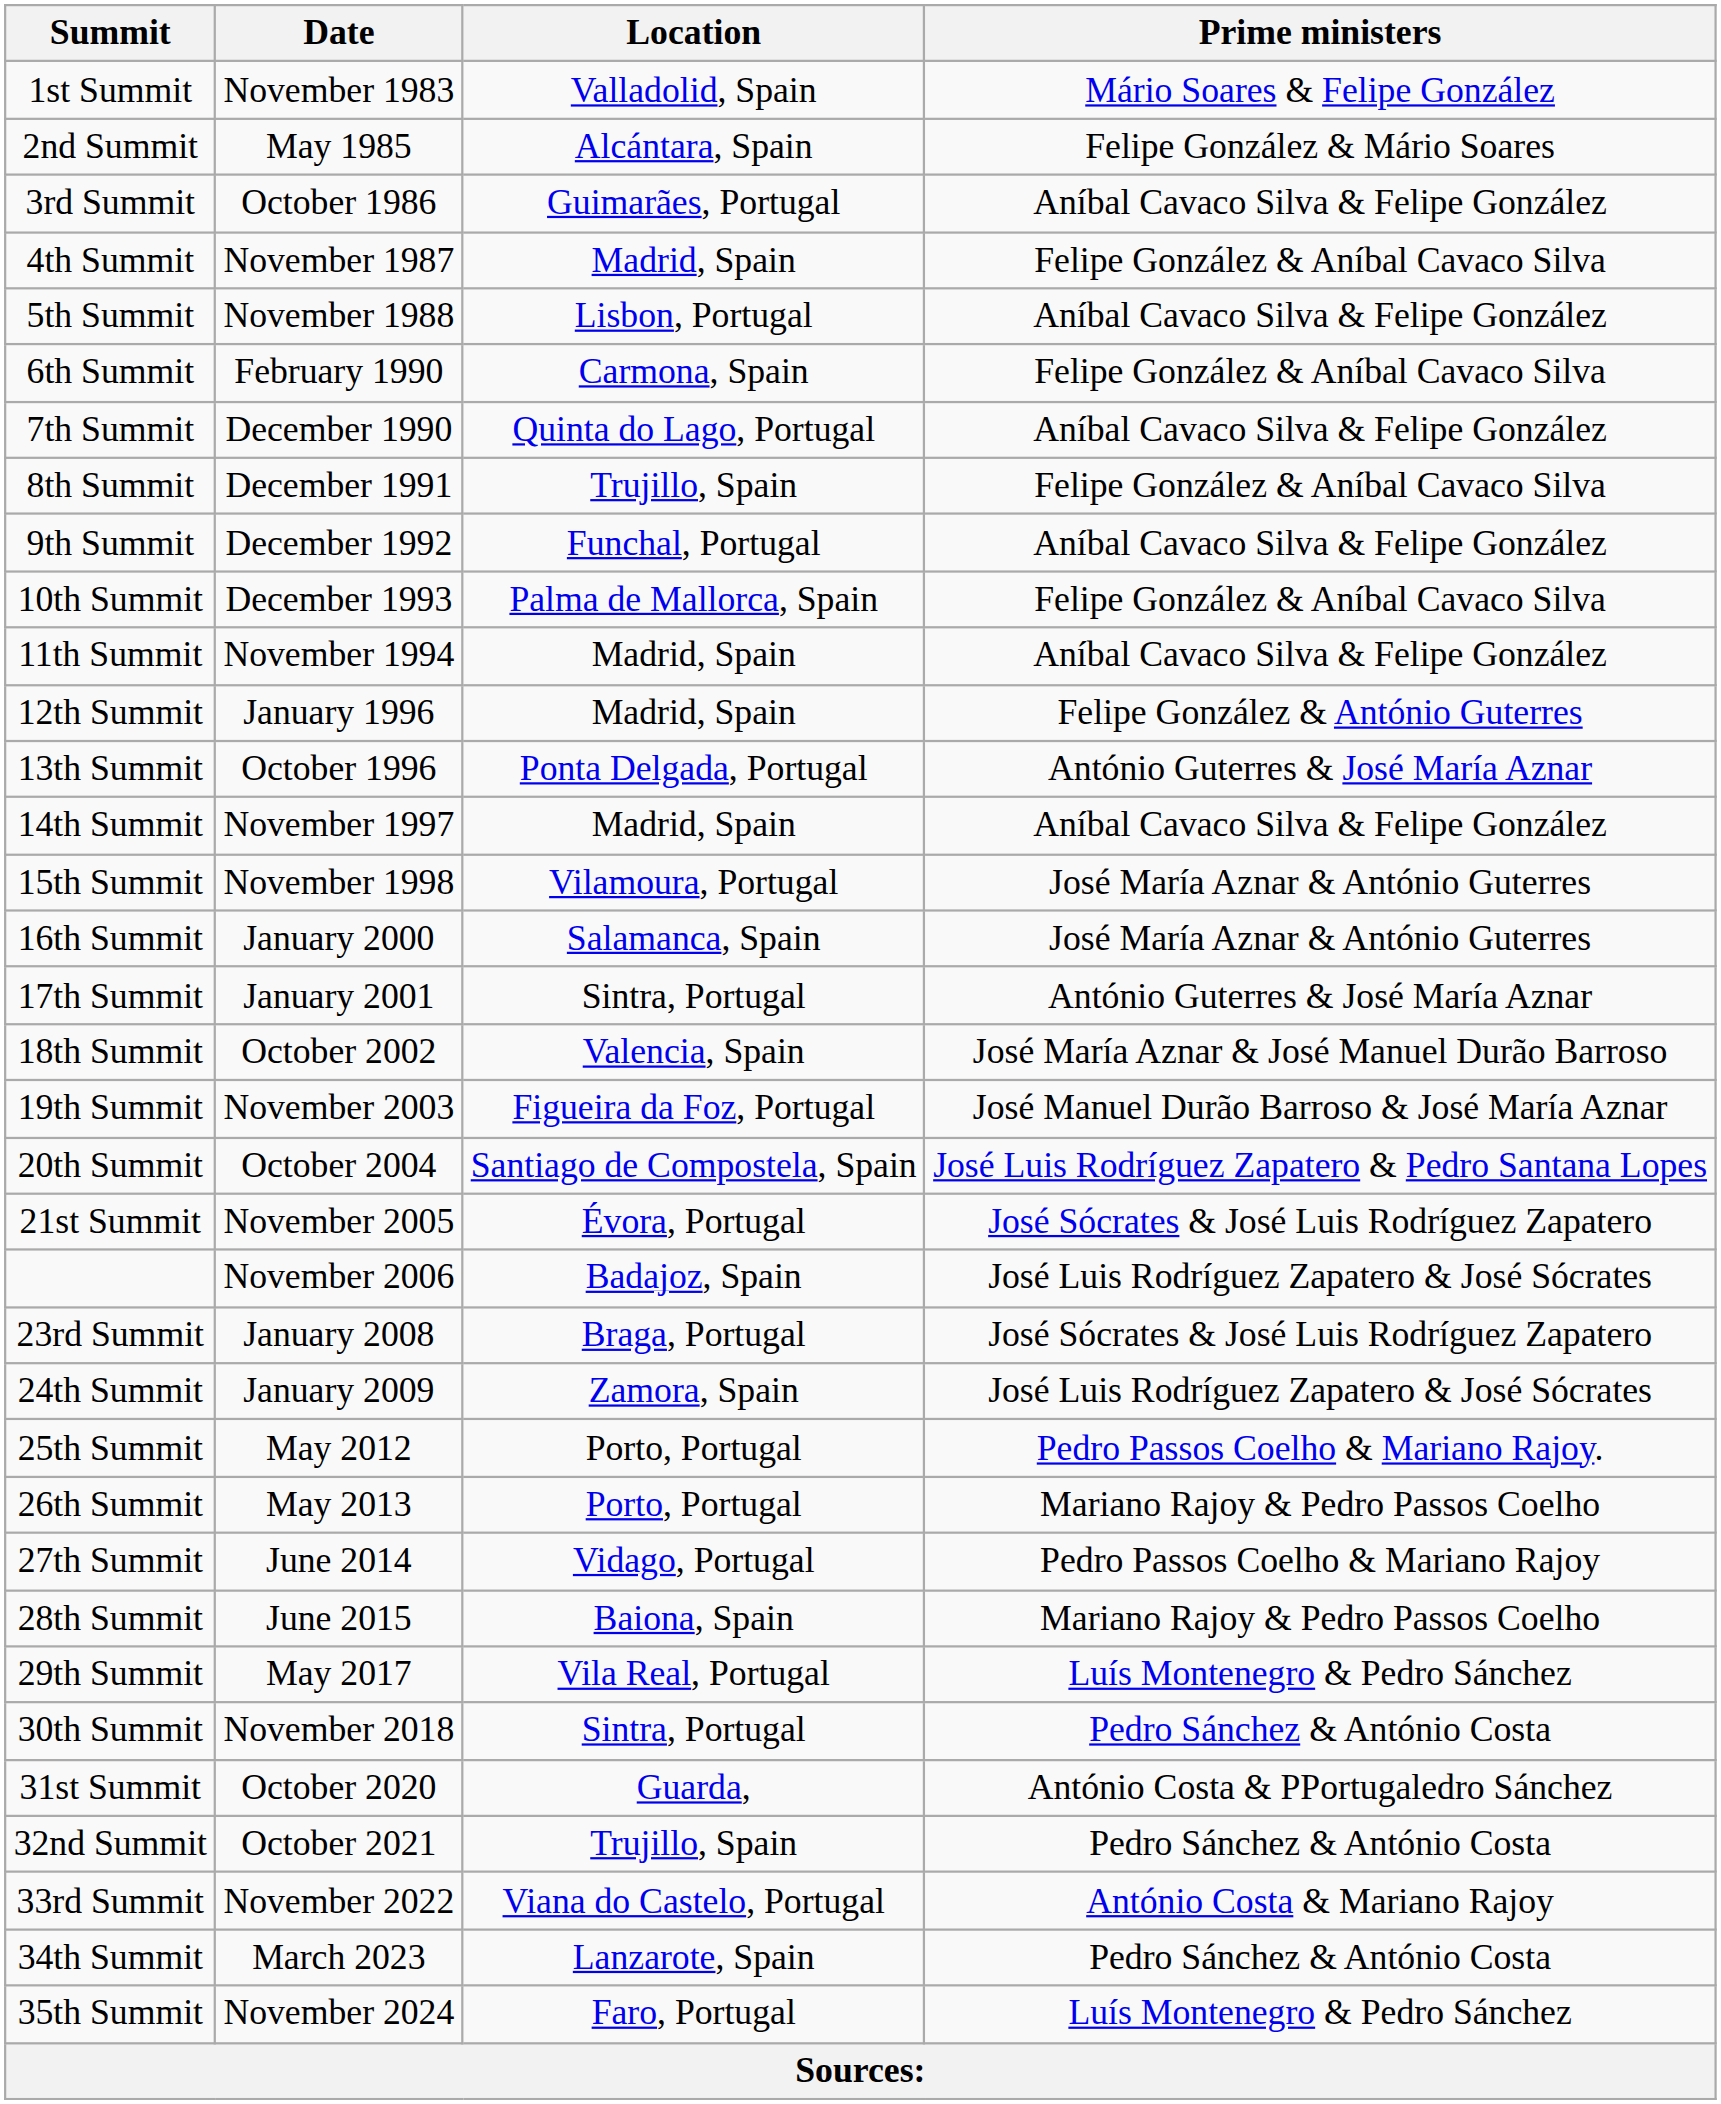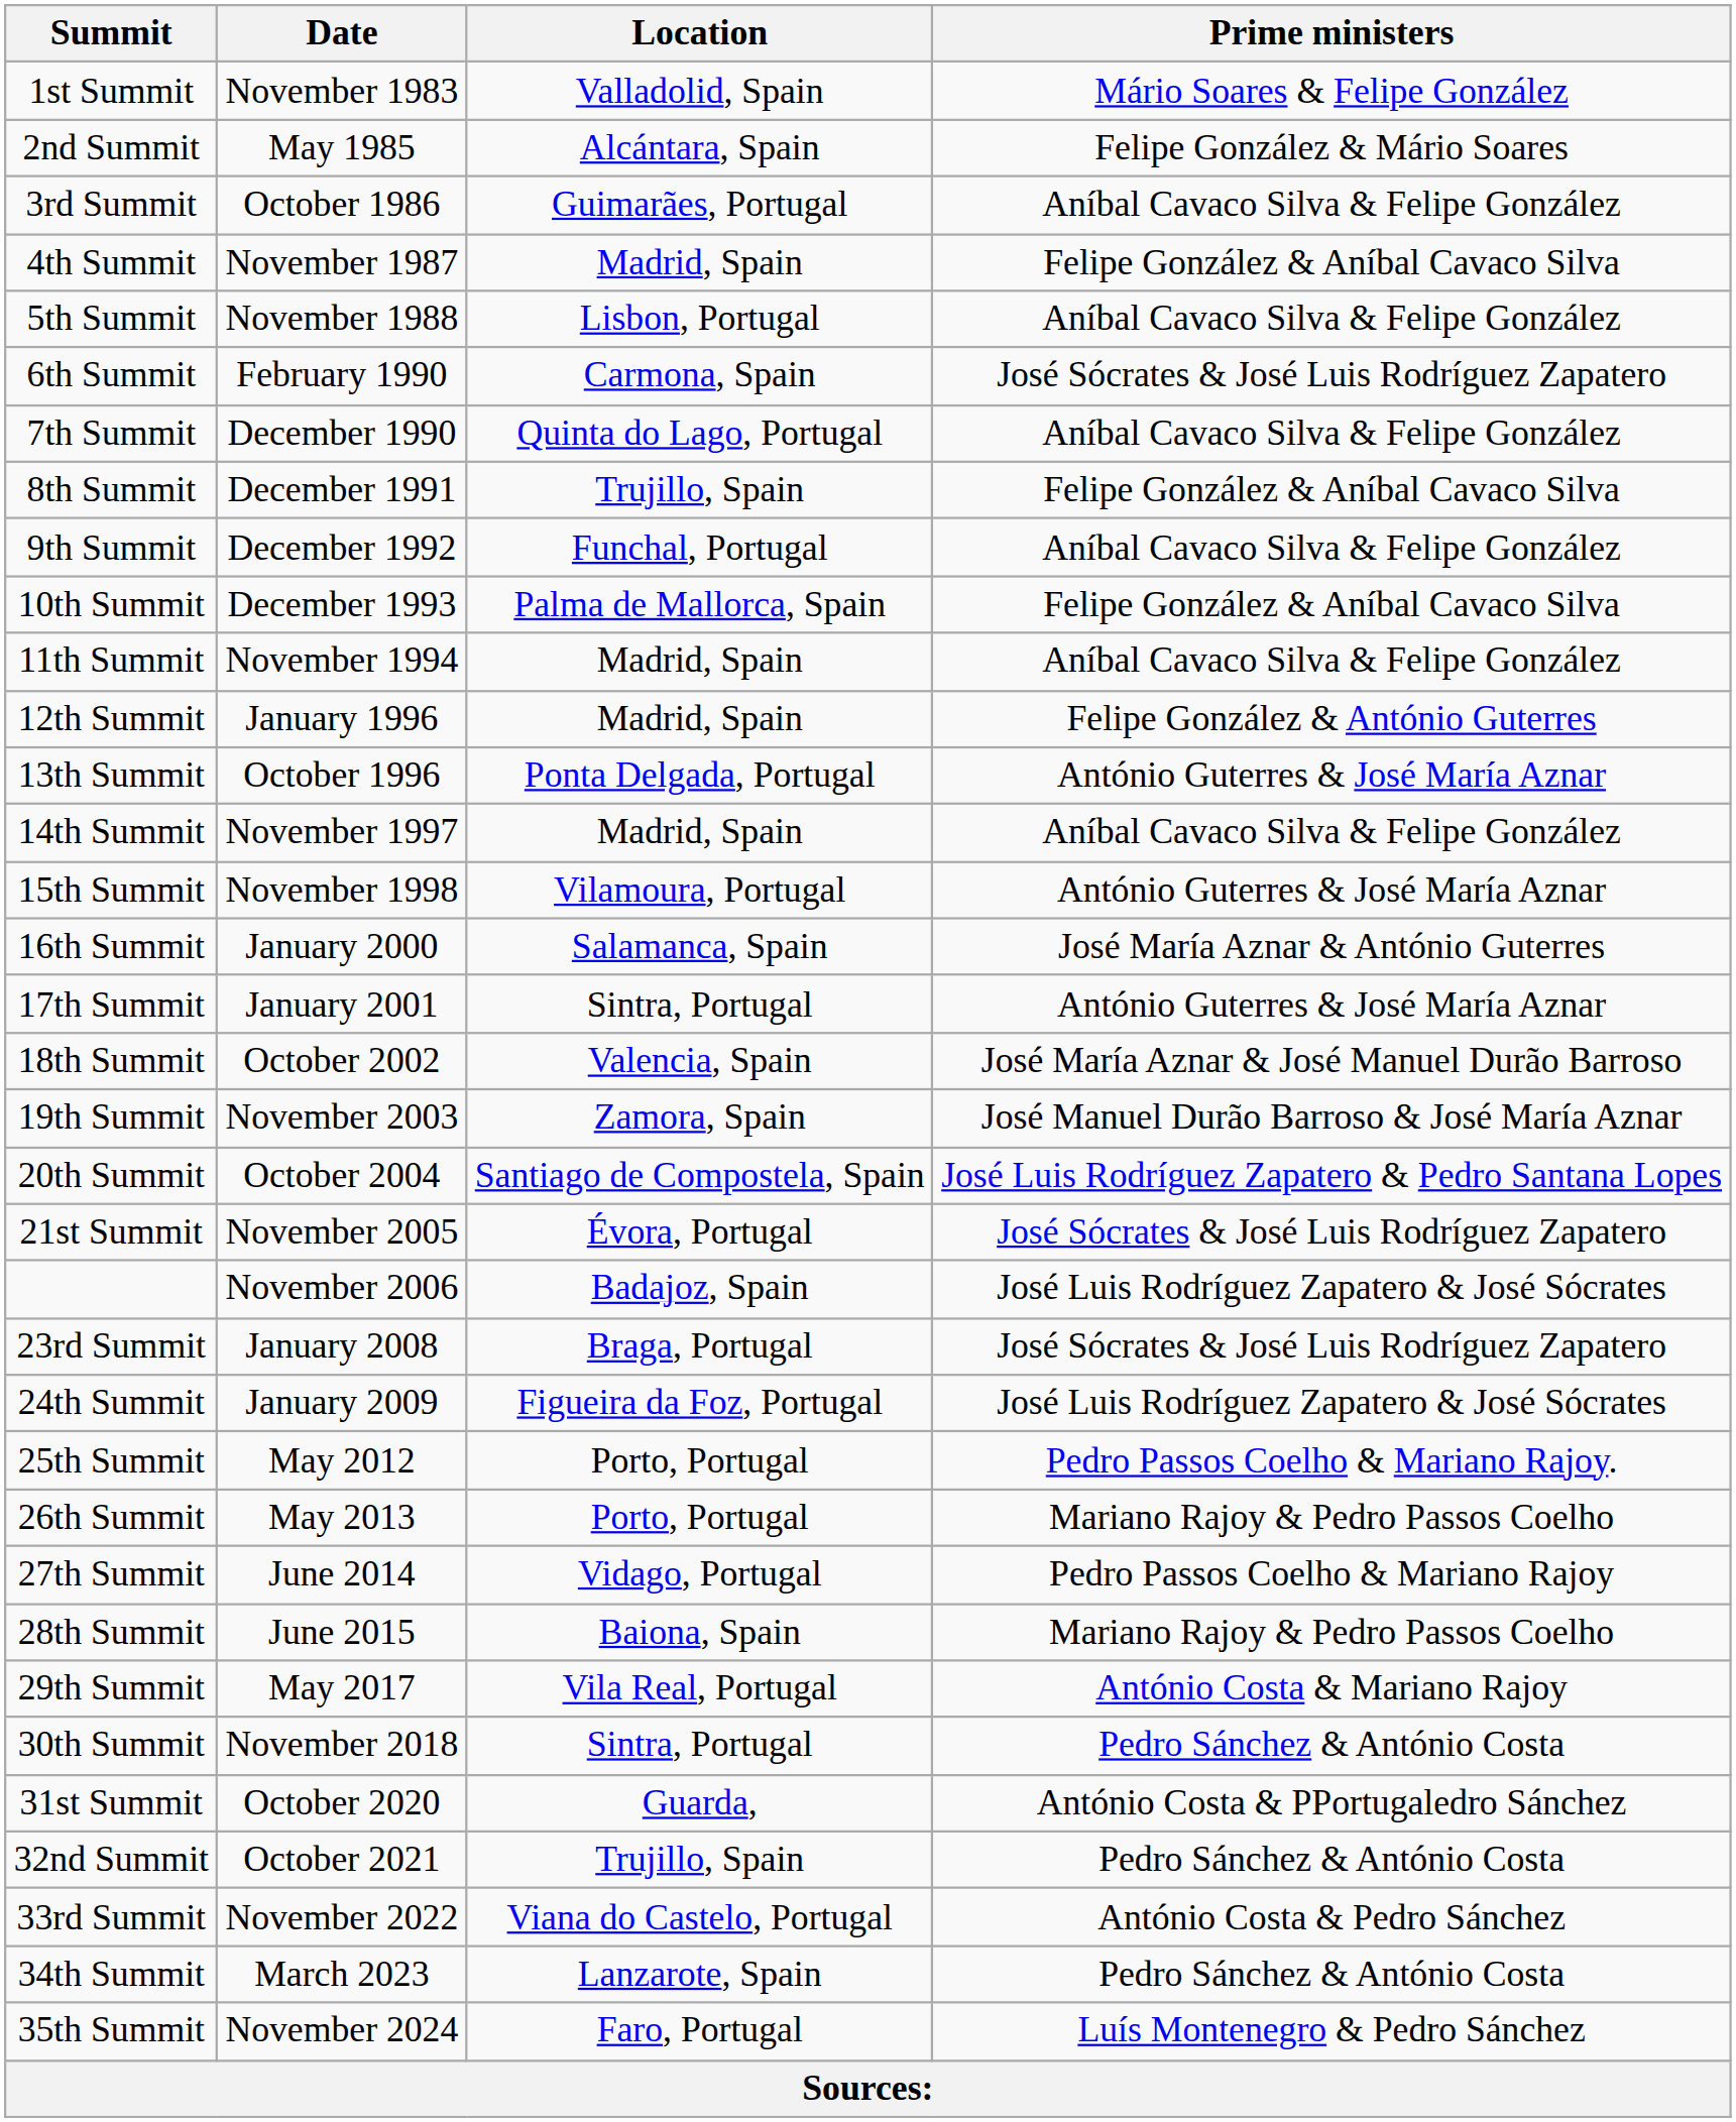6th Summit | Prime ministers: Felipe González & Aníbal Cavaco Silva -> José Sócrates & José Luis Rodríguez Zapatero
15th Summit | Prime ministers: José María Aznar & António Guterres -> António Guterres & José María Aznar
19th Summit | Location: Figueira da Foz, Portugal -> Zamora, Spain
24th Summit | Location: Zamora, Spain -> Figueira da Foz, Portugal
29th Summit | Prime ministers: Luís Montenegro & Pedro Sánchez -> António Costa & Mariano Rajoy
33rd Summit | Prime ministers: António Costa & Mariano Rajoy -> António Costa & Pedro Sánchez
